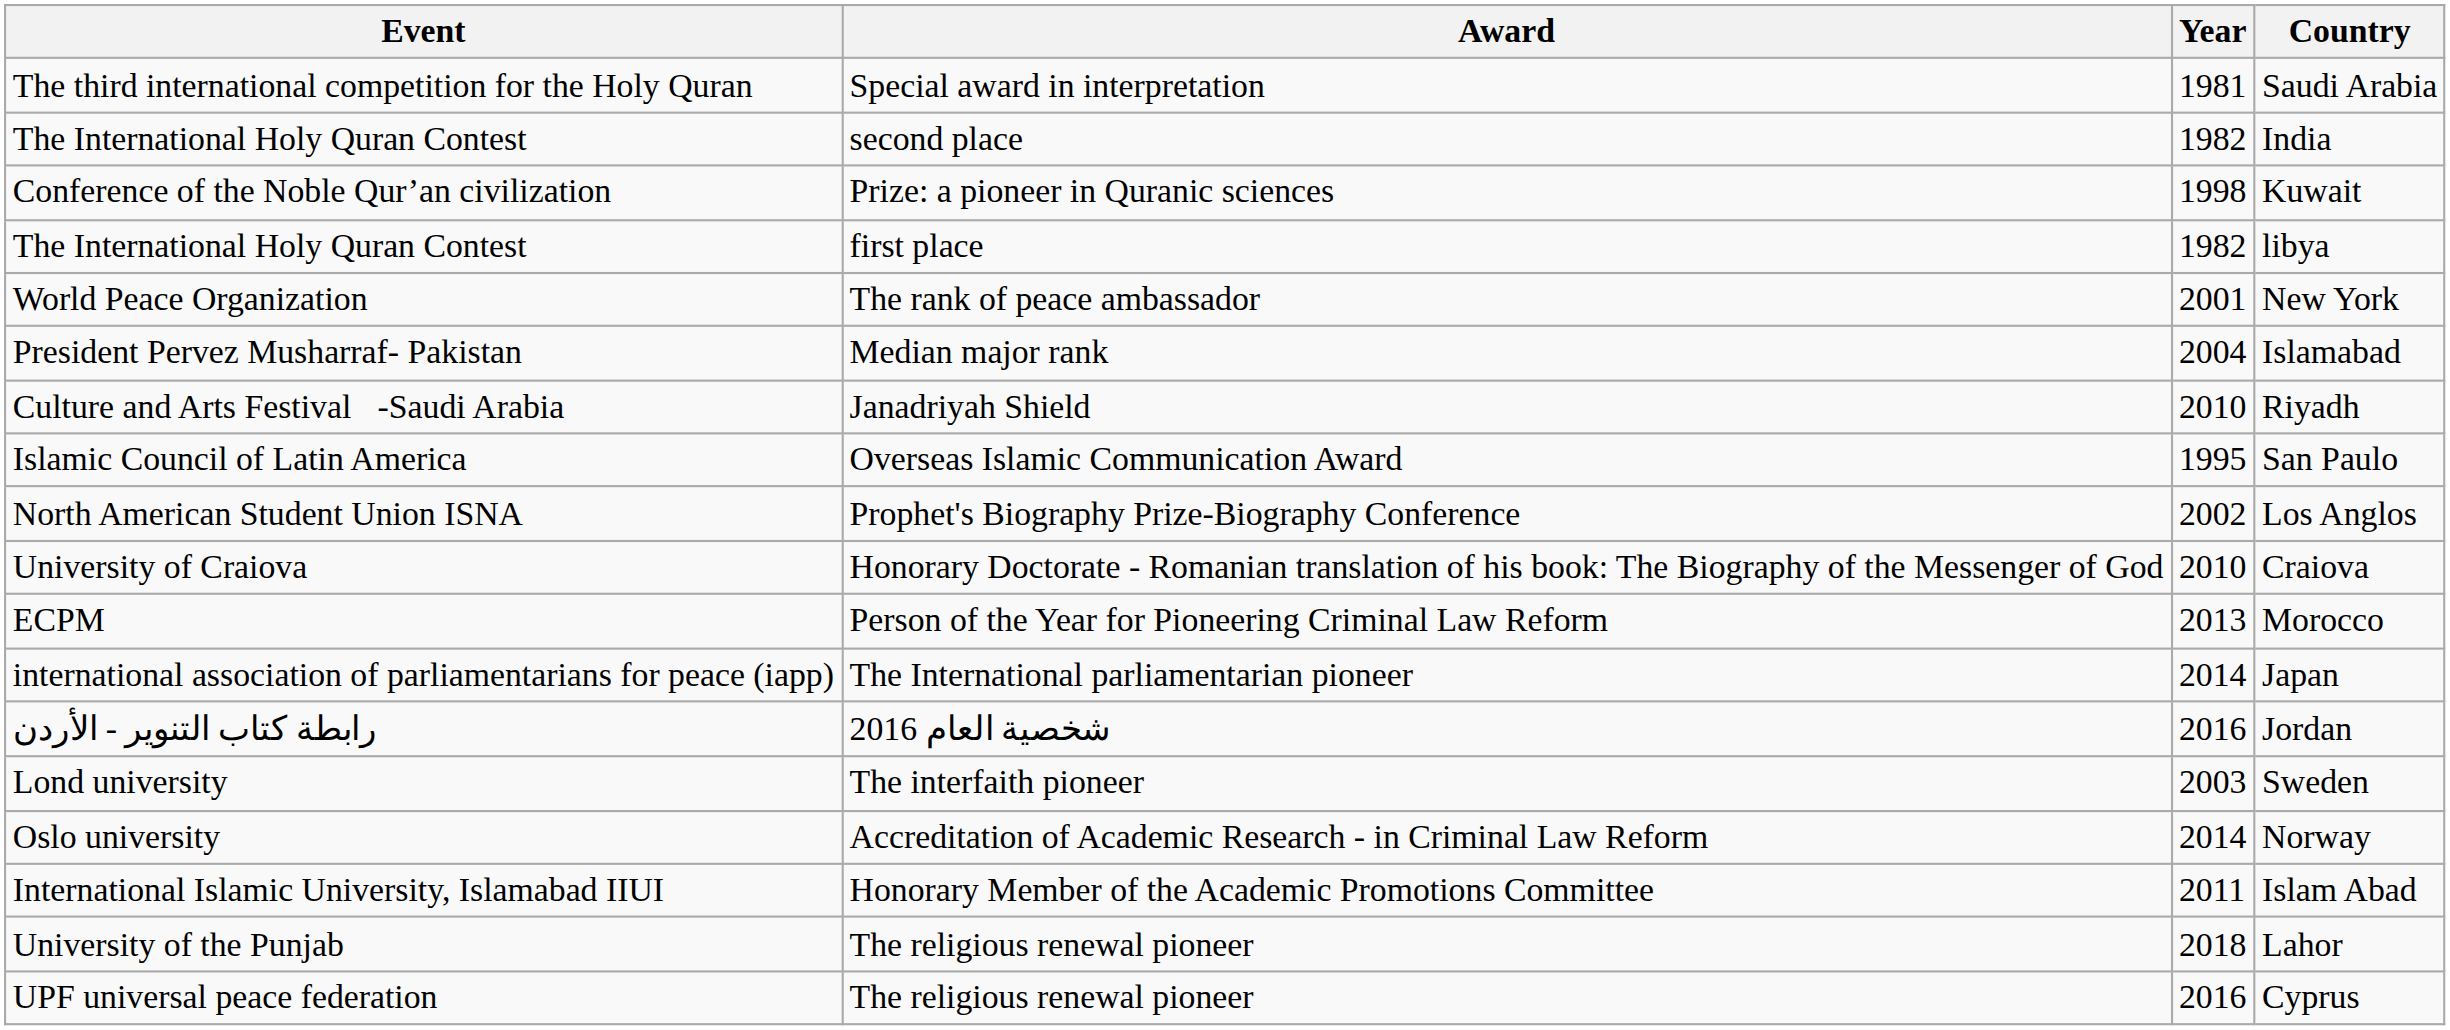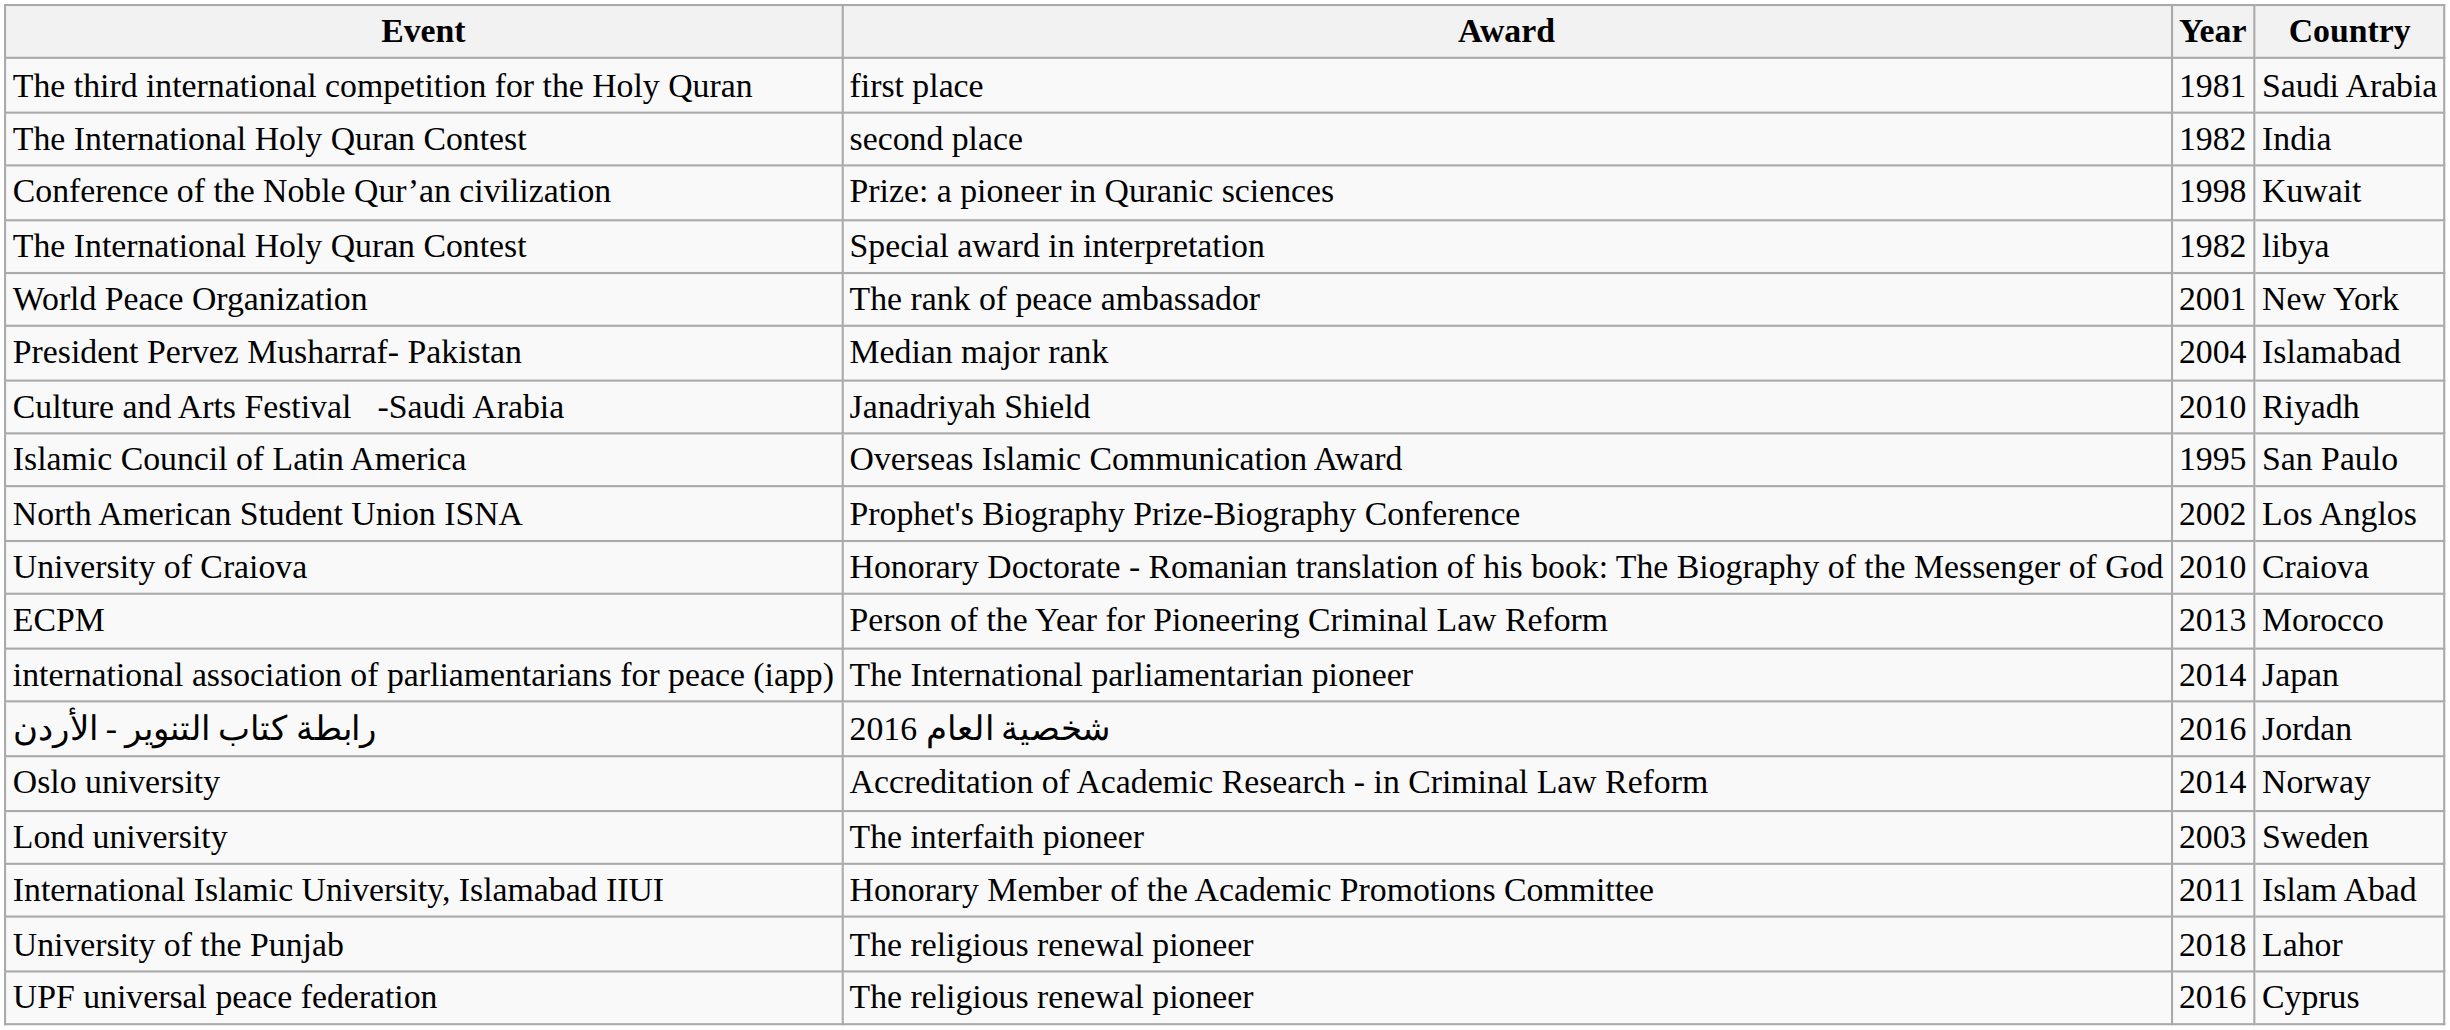Saudi Arabia | Award: Special award in interpretation -> first place
libya | Award: first place -> Special award in interpretation
rows swapped: Norway <-> Sweden
